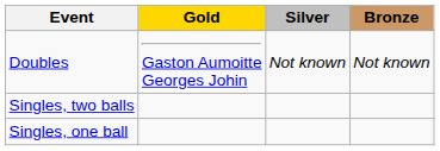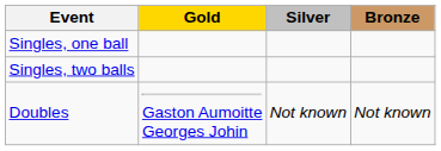rows swapped: Singles, one ball <-> Doubles
